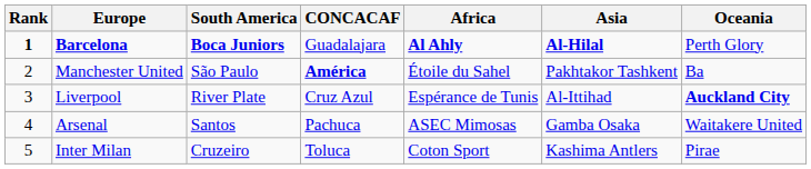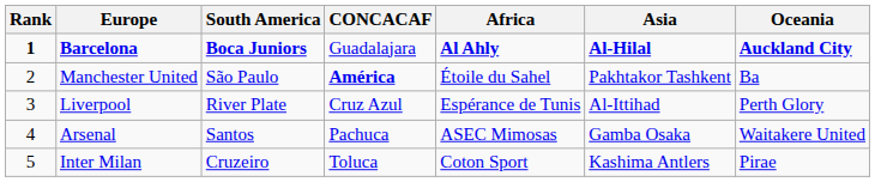Barcelona | Oceania: Perth Glory -> Auckland City
Liverpool | Oceania: Auckland City -> Perth Glory
